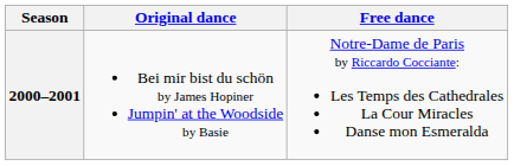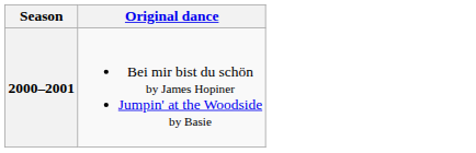- column: Free dance | Notre-Dame de Paris by Riccardo Cocciante: Les Temps des Cathedrales La Cour Miracles Danse mon Esmeralda
